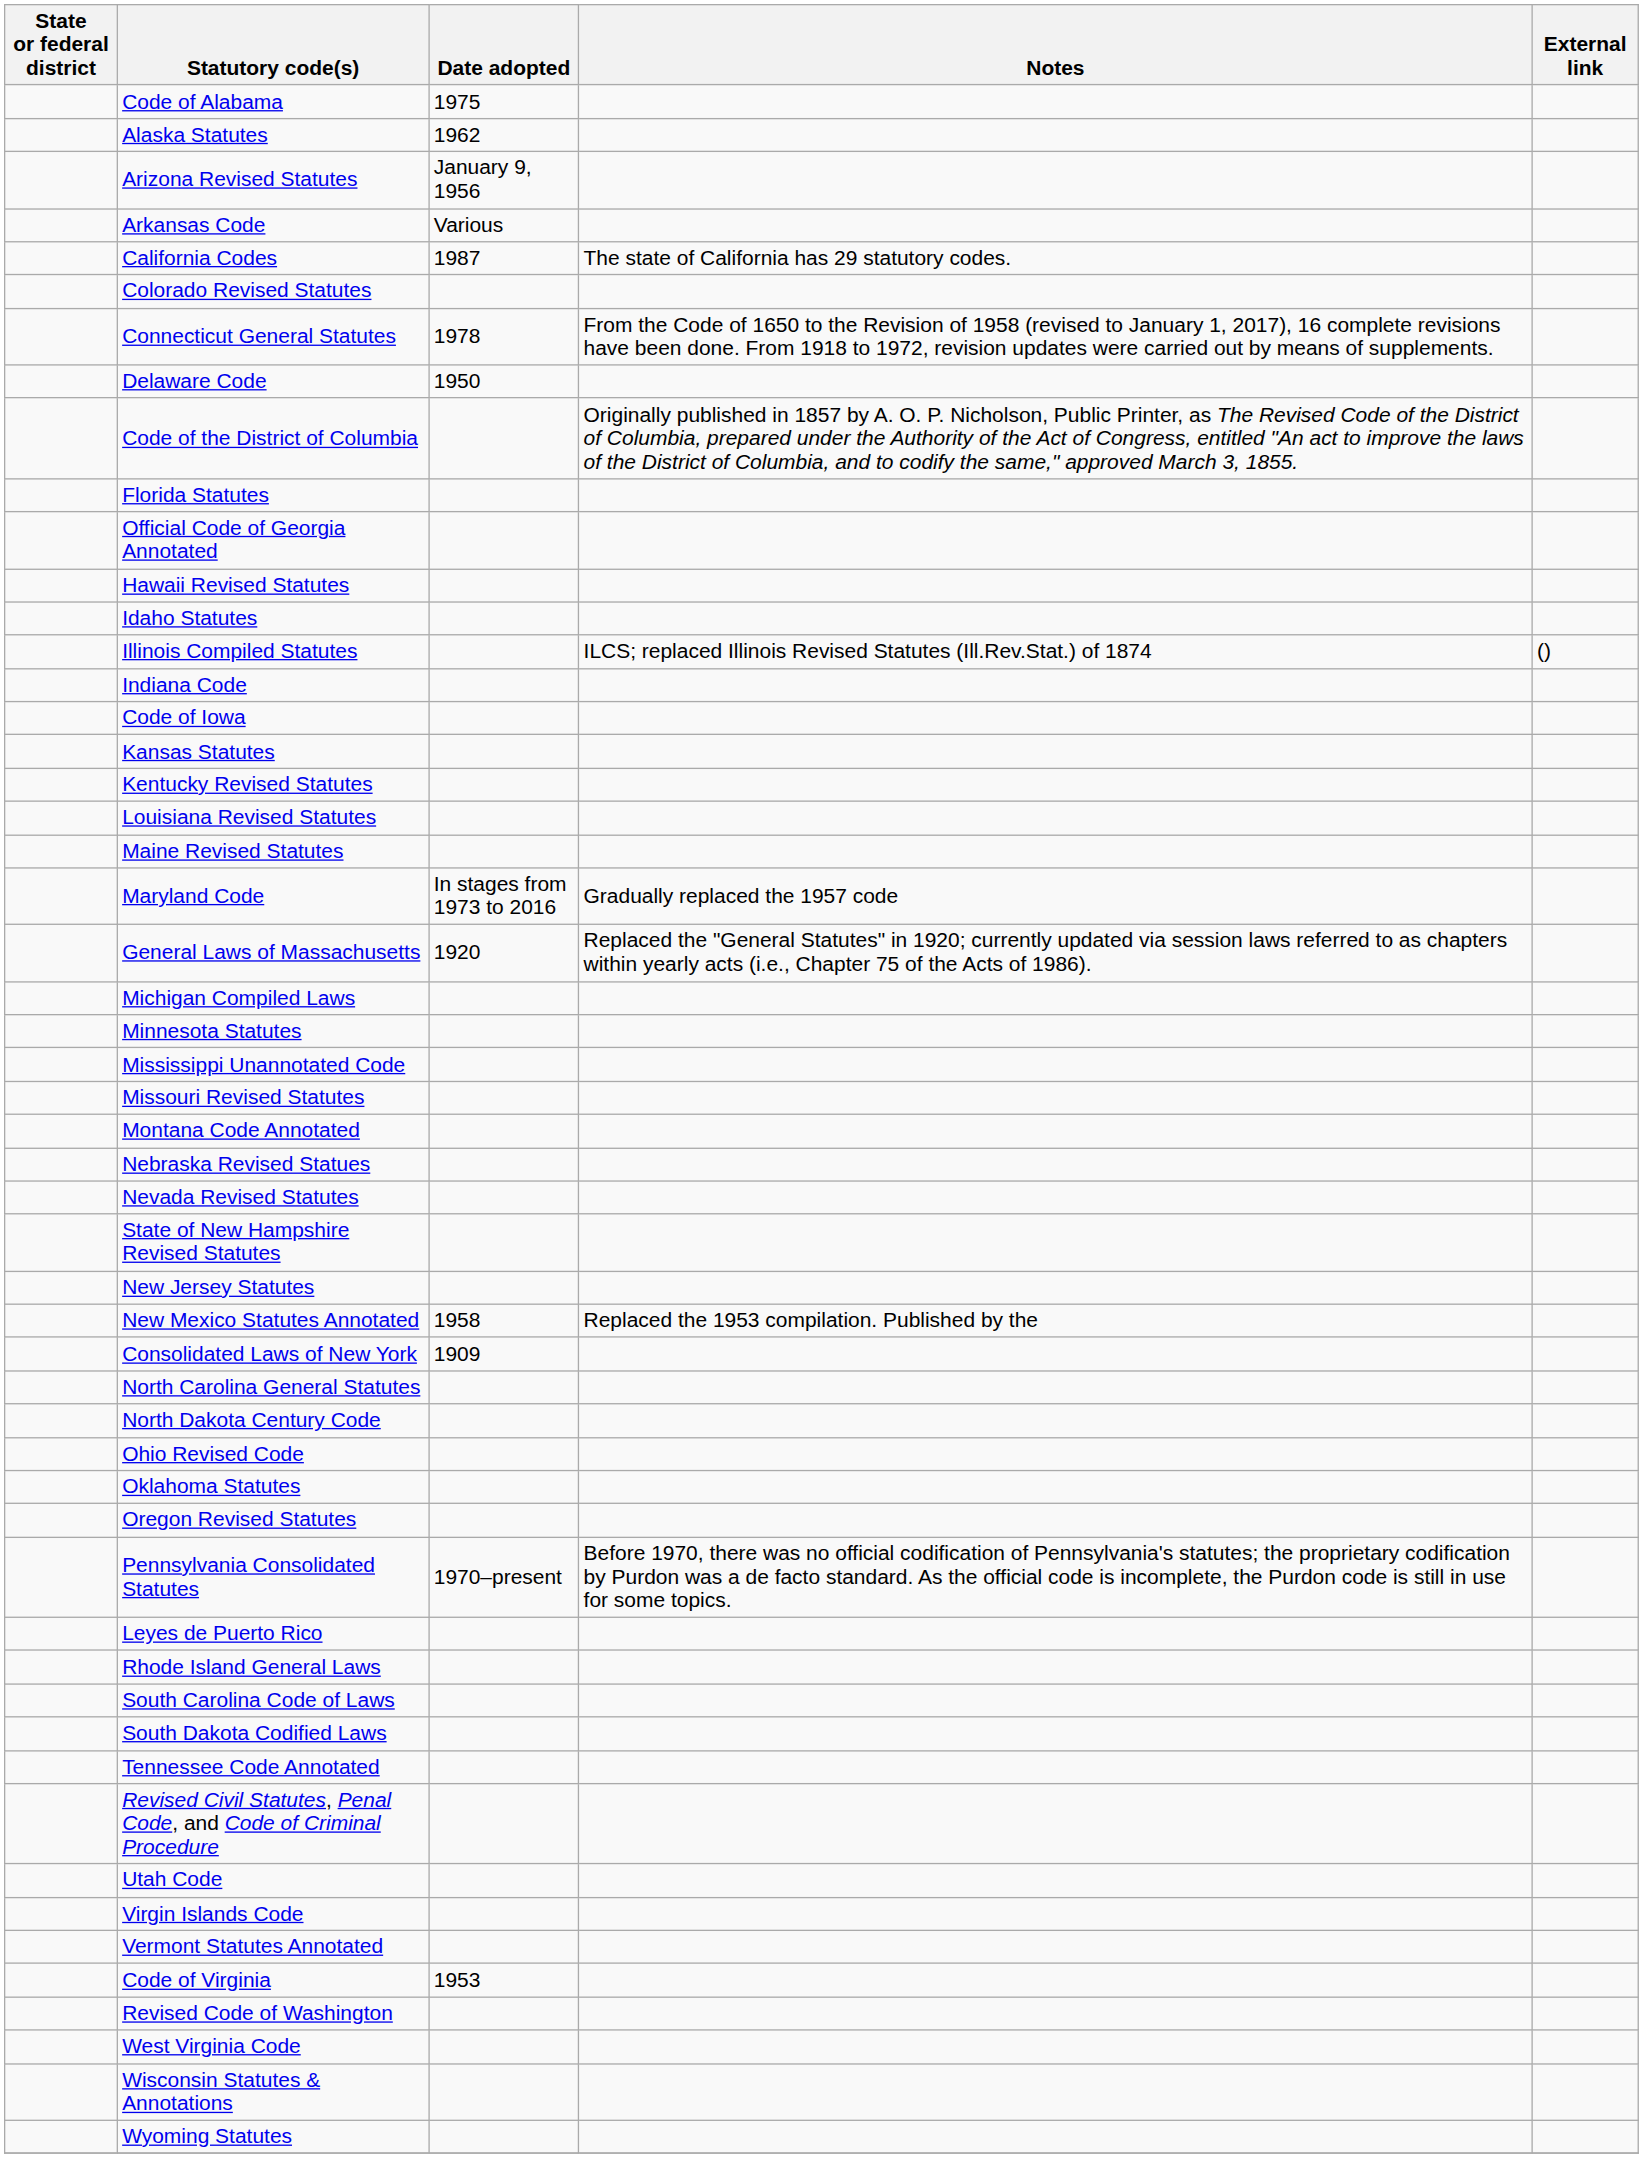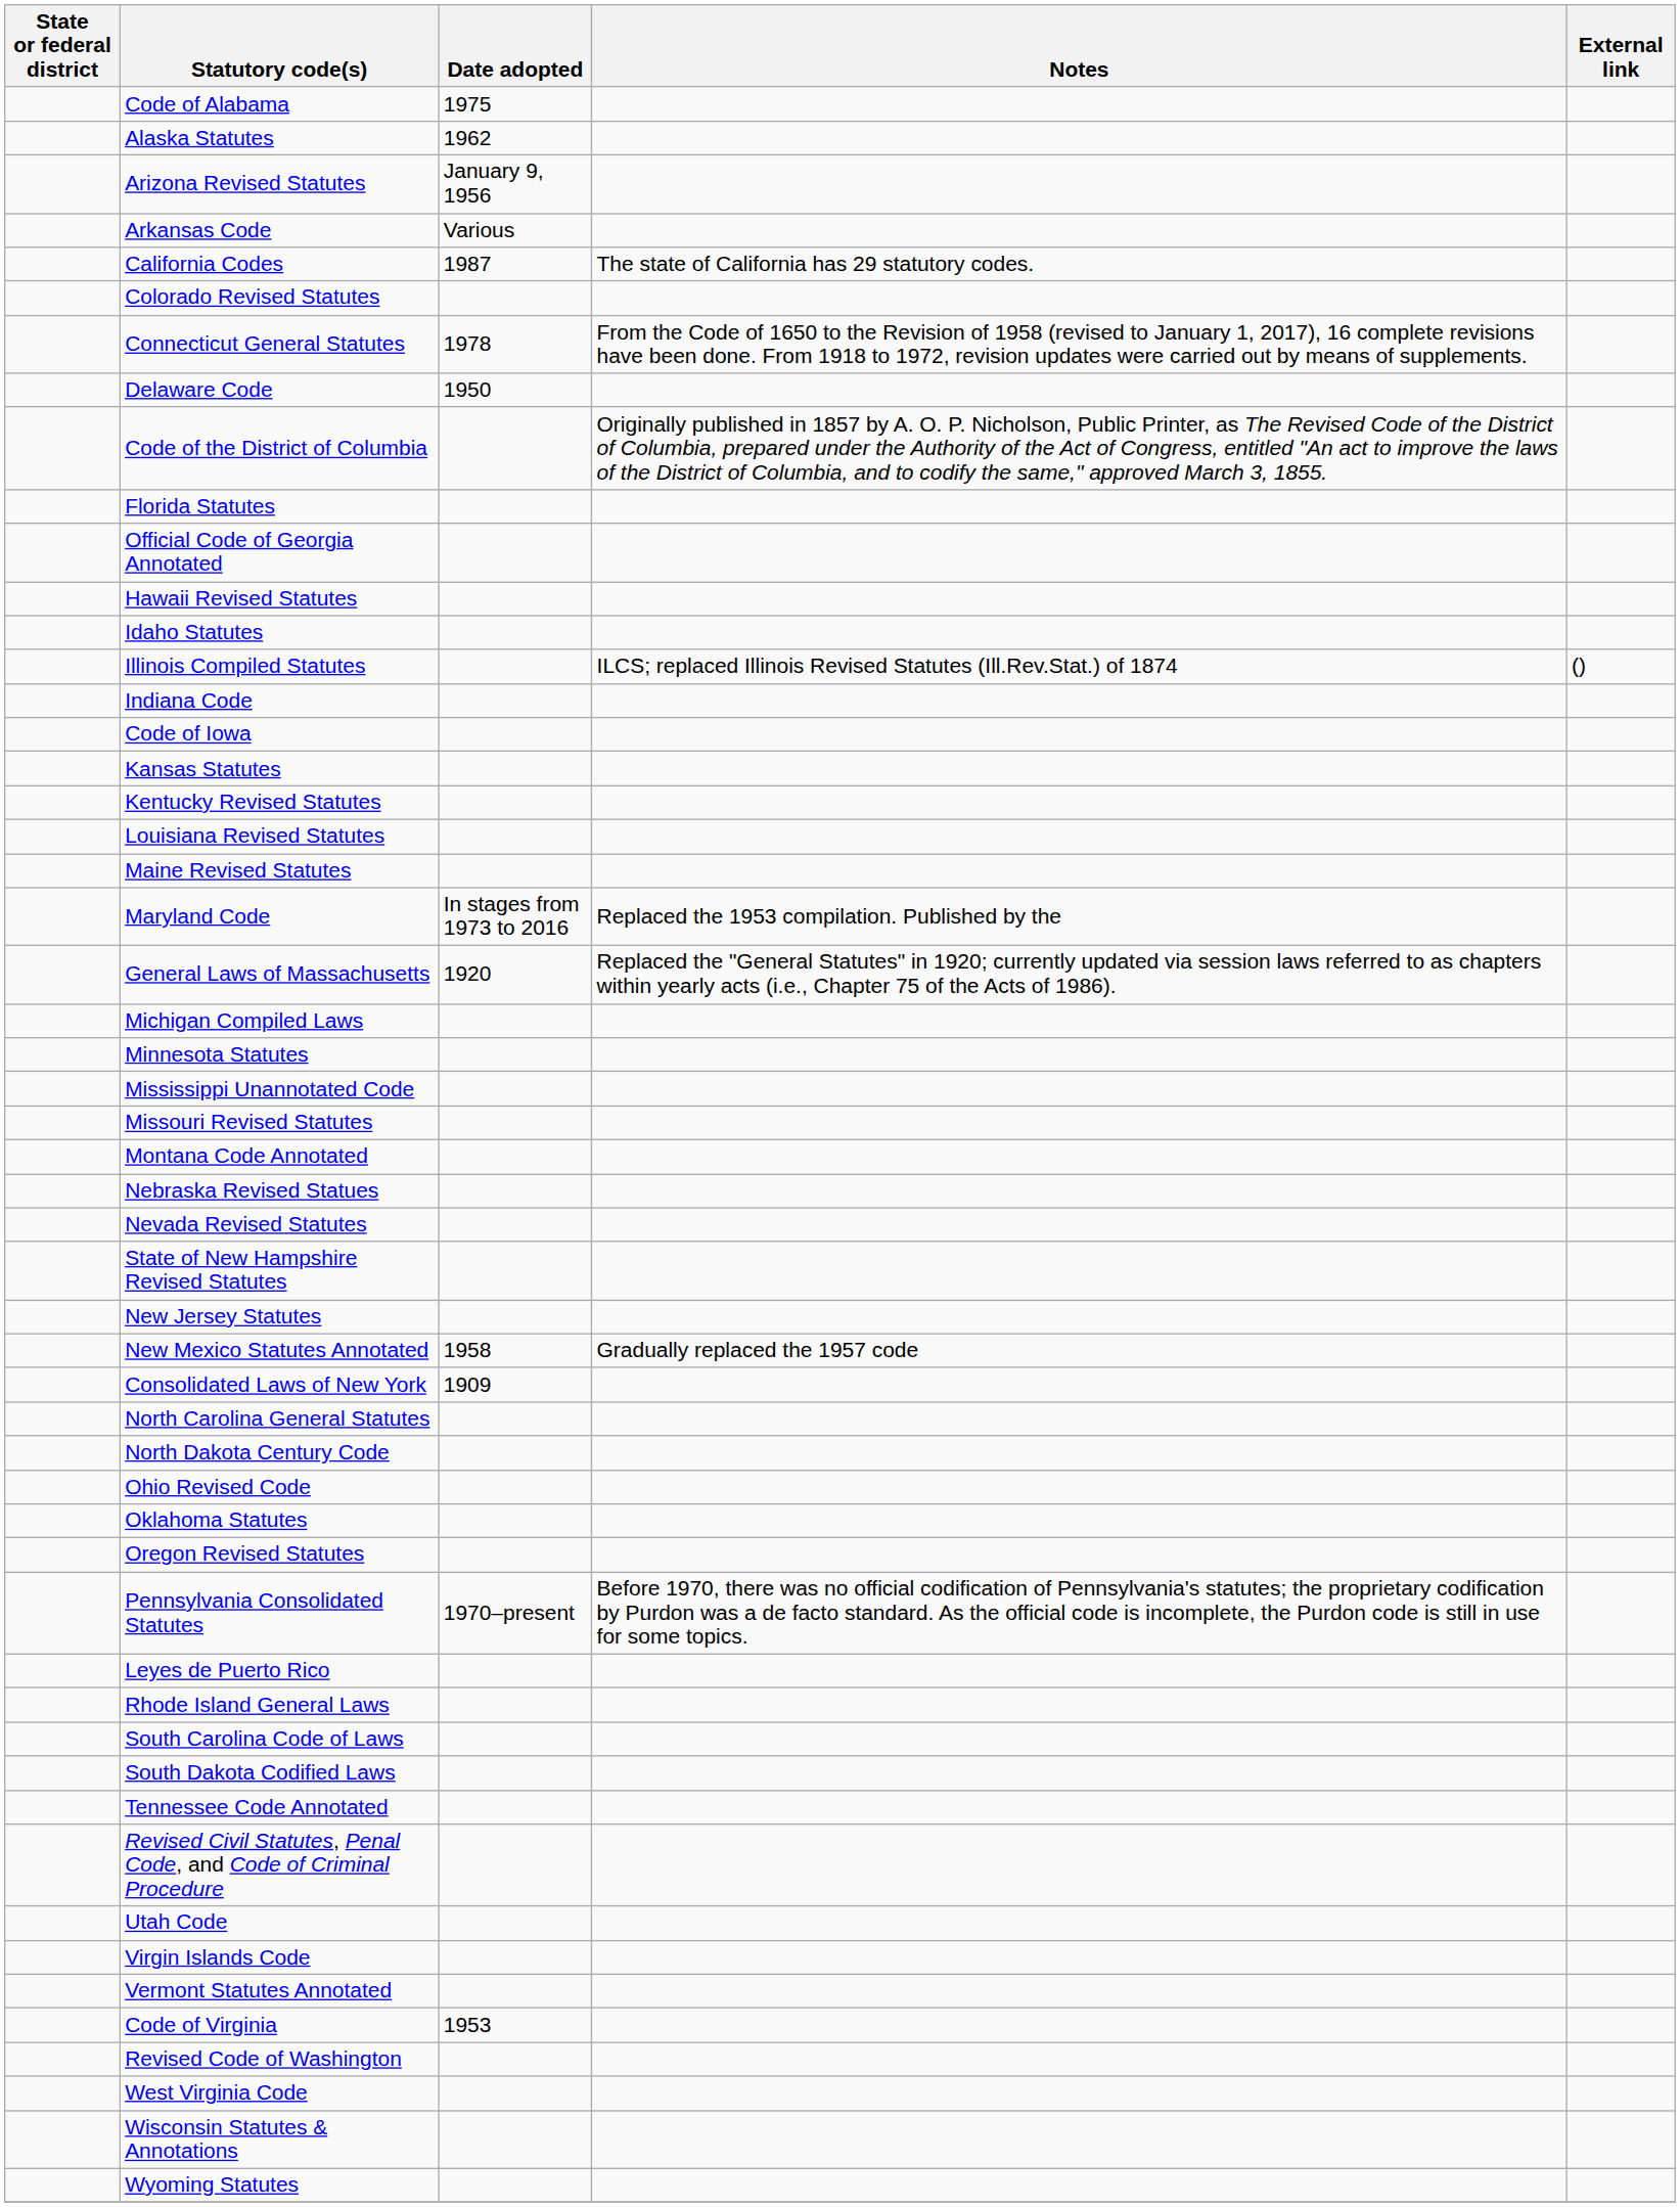Maryland Code | Notes: Gradually replaced the 1957 code -> Replaced the 1953 compilation. Published by the
New Mexico Statutes Annotated | Notes: Replaced the 1953 compilation. Published by the -> Gradually replaced the 1957 code
